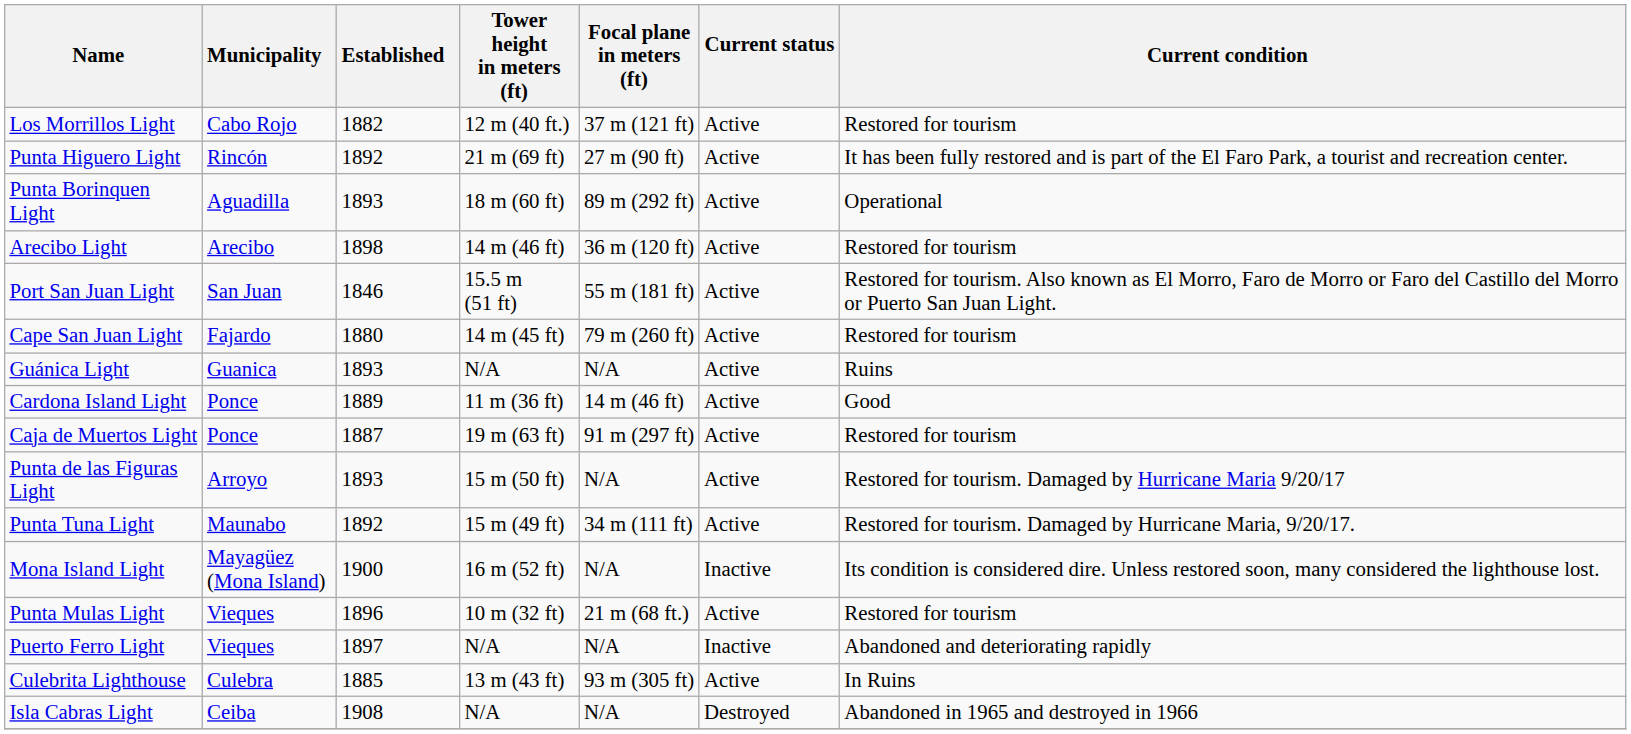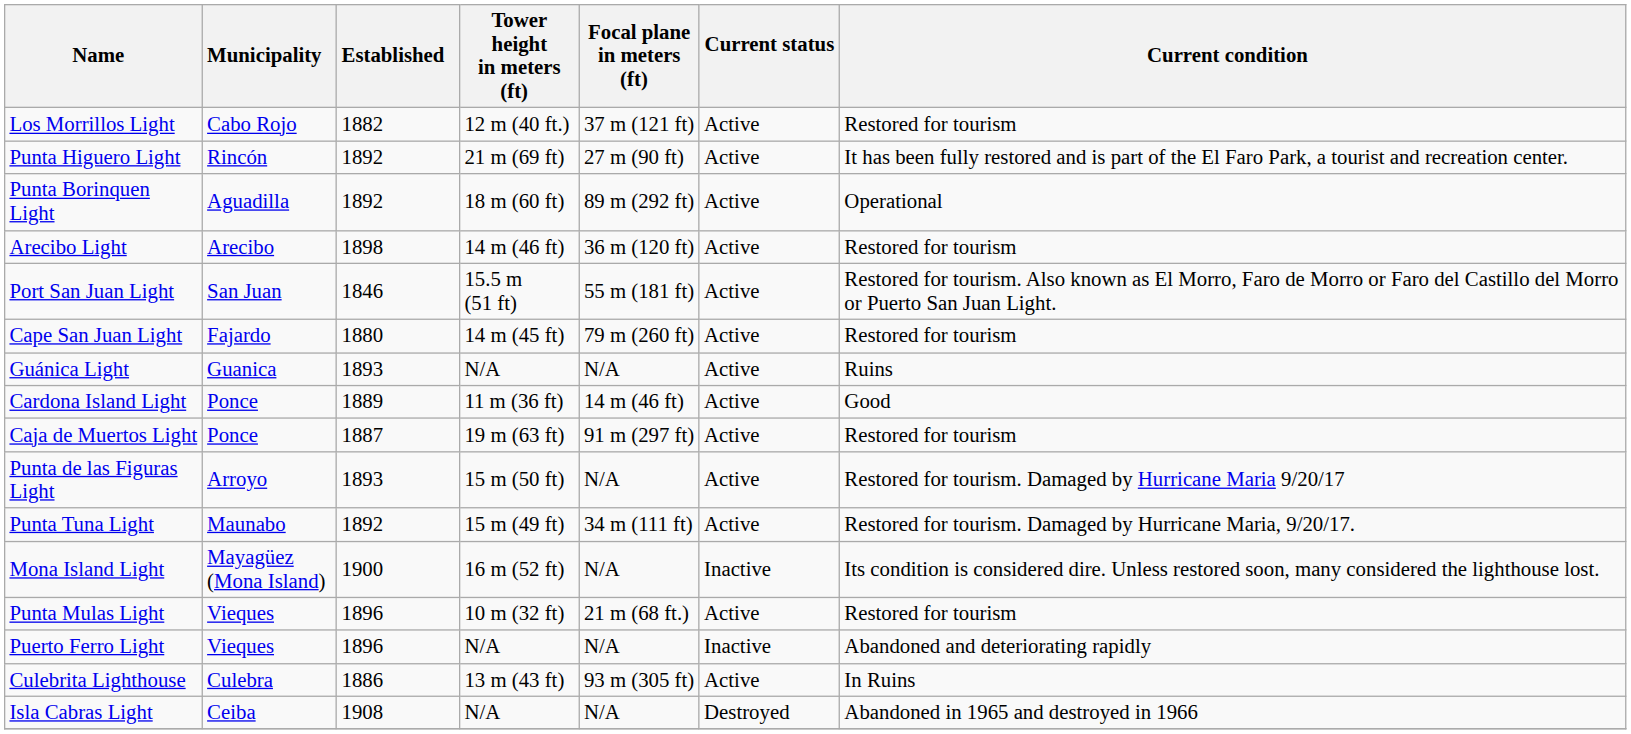Punta Borinquen Light | Established: 1893 -> 1892
Puerto Ferro Light | Established: 1897 -> 1896
Culebrita Lighthouse | Established: 1885 -> 1886
